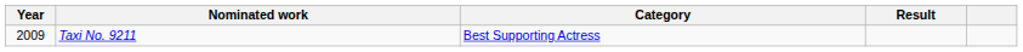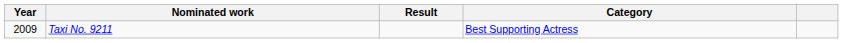columns swapped: Category <-> Result
